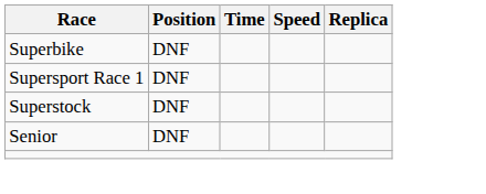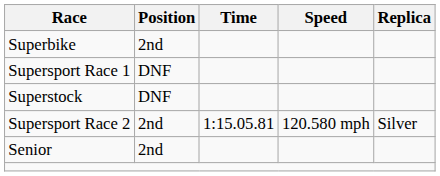Superbike | Position: DNF -> 2nd
+ row: Supersport Race 2 | 2nd | 1:15.05.81 | 120.580 mph | Silver
Senior | Position: DNF -> 2nd
